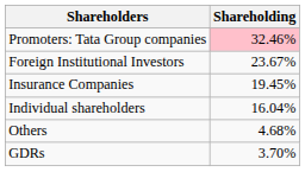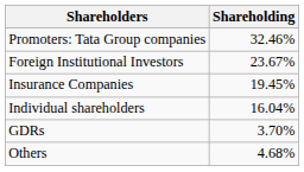Promoters: Tata Group companies | Shareholding: pink background -> no background
rows swapped: GDRs <-> Others
